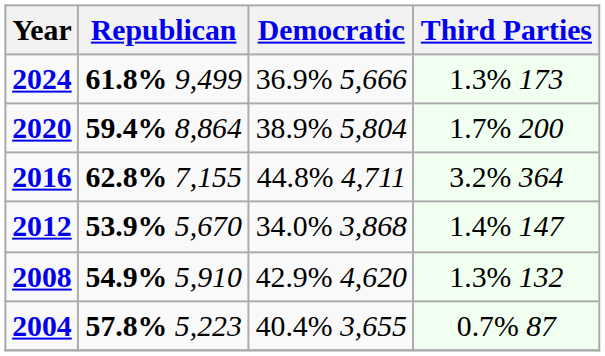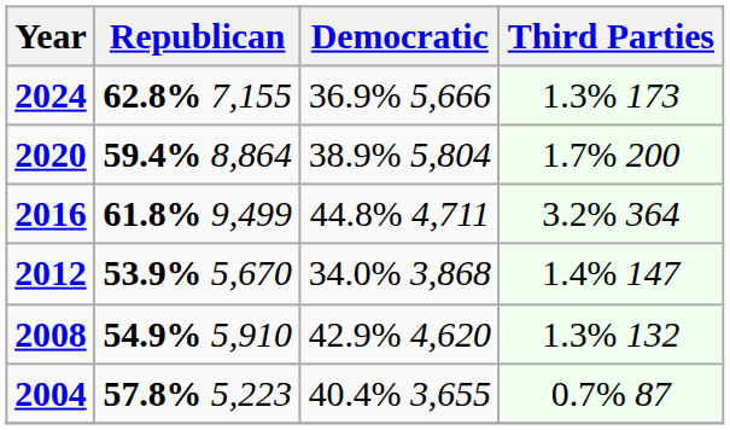2024 | Republican: 61.8% 9,499 -> 62.8% 7,155
2016 | Republican: 62.8% 7,155 -> 61.8% 9,499
